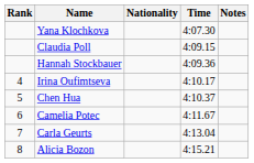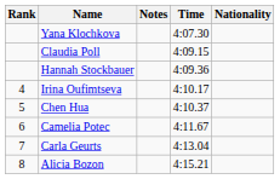columns swapped: Nationality <-> Notes
